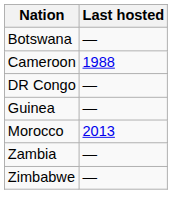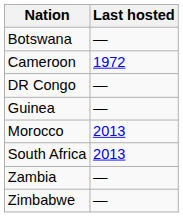Cameroon | Last hosted: 1988 -> 1972
+ row: South Africa | 2013
